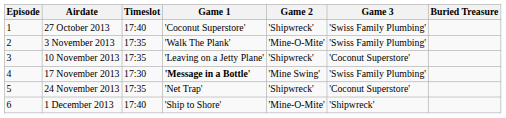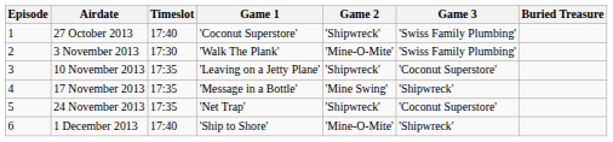3 November 2013 | Timeslot: 17:35 -> 17:30
17 November 2013 | Timeslot: 17:30 -> 17:35
17 November 2013 | Game 1: bold -> normal
17 November 2013 | Game 3: 'Swiss Family Plumbing' -> 'Shipwreck'
